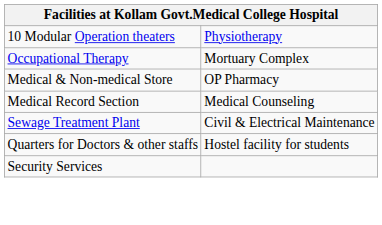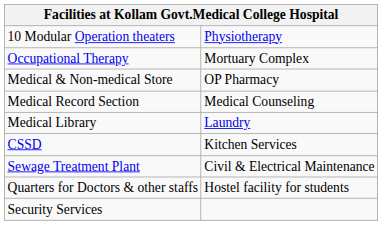+ row: Medical Library | Laundry
+ row: CSSD | Kitchen Services
